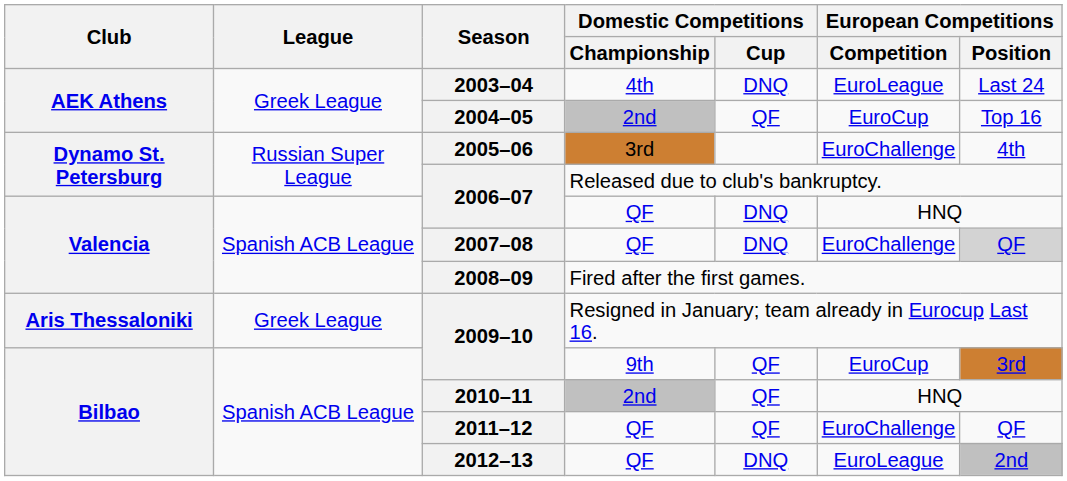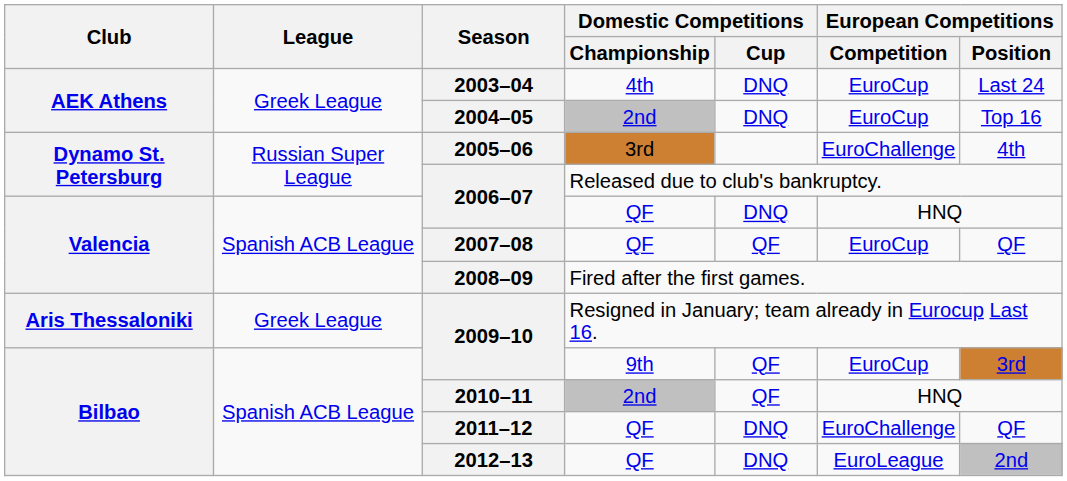2003–04 | European Competitions / Competition: EuroLeague -> EuroCup
2004–05 | Domestic Competitions / Cup: QF -> DNQ
2007–08 | Domestic Competitions / Cup: DNQ -> QF
2007–08 | European Competitions / Competition: EuroChallenge -> EuroCup
2007–08 | European Competitions / Position: lightgrey background -> no background
2011–12 | Domestic Competitions / Cup: QF -> DNQ
